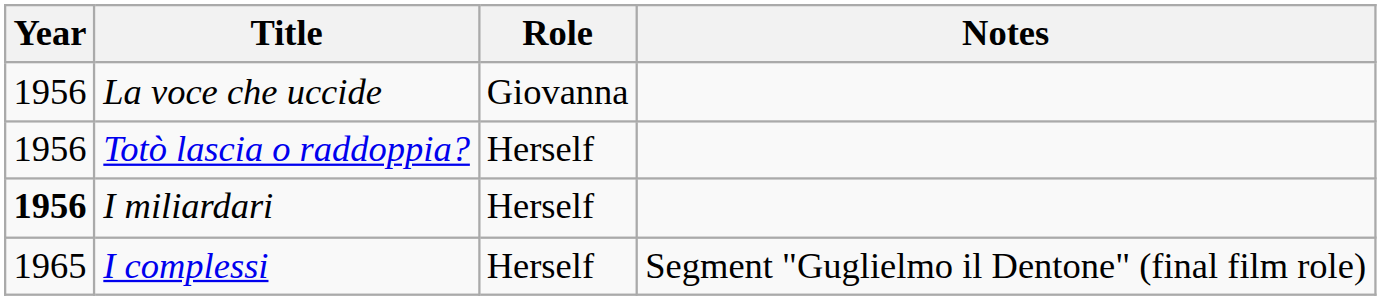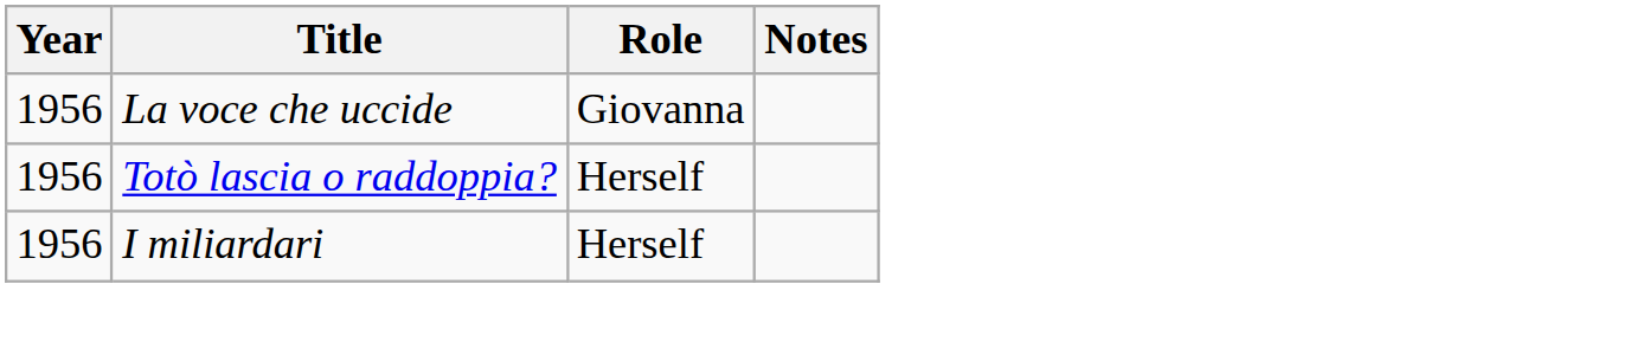I miliardari | Year: bold -> normal
- row: 1965 | I complessi | Herself | Segment "Guglielmo il Dentone" (final film role)
